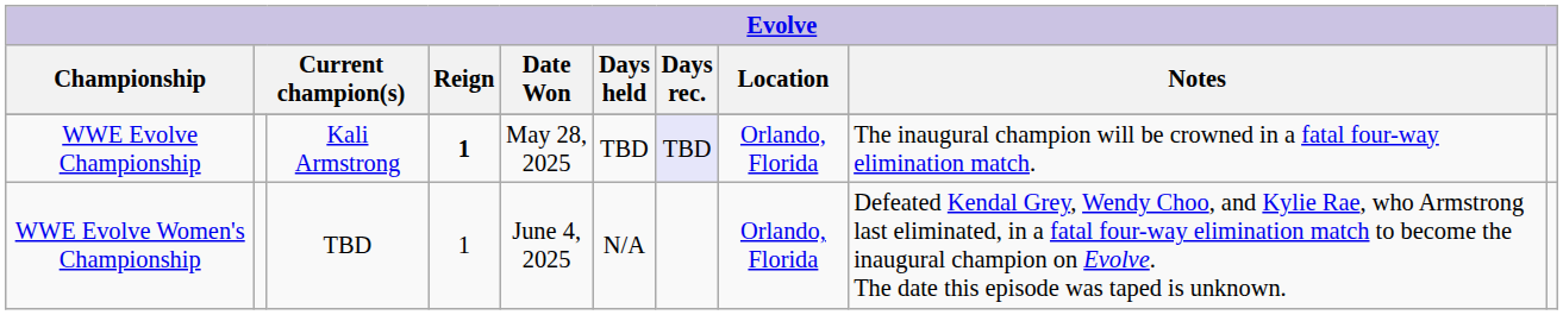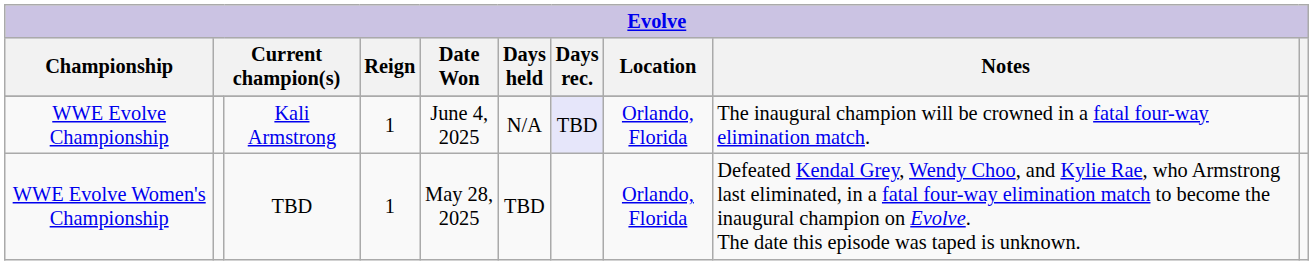WWE Evolve Championship | Reign: bold -> normal
WWE Evolve Championship | Date Won: May 28, 2025 -> June 4, 2025
WWE Evolve Championship | Days held: TBD -> N/A
WWE Evolve Women's Championship | Date Won: June 4, 2025 -> May 28, 2025
WWE Evolve Women's Championship | Days held: N/A -> TBD
